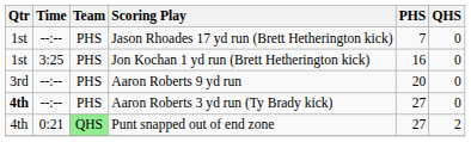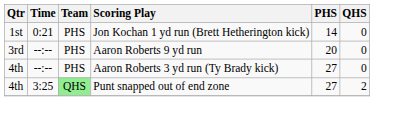- row: 1st | --:-- | PHS | Jason Rhoades 17 yd run (Brett Hetherington kick) | 7 | 0
Jon Kochan 1 yd run (Brett Hetherington kick) | Time: 3:25 -> 0:21
Jon Kochan 1 yd run (Brett Hetherington kick) | PHS: 16 -> 14
Aaron Roberts 3 yd run (Ty Brady kick) | Qtr: bold -> normal
Punt snapped out of end zone | Time: 0:21 -> 3:25
